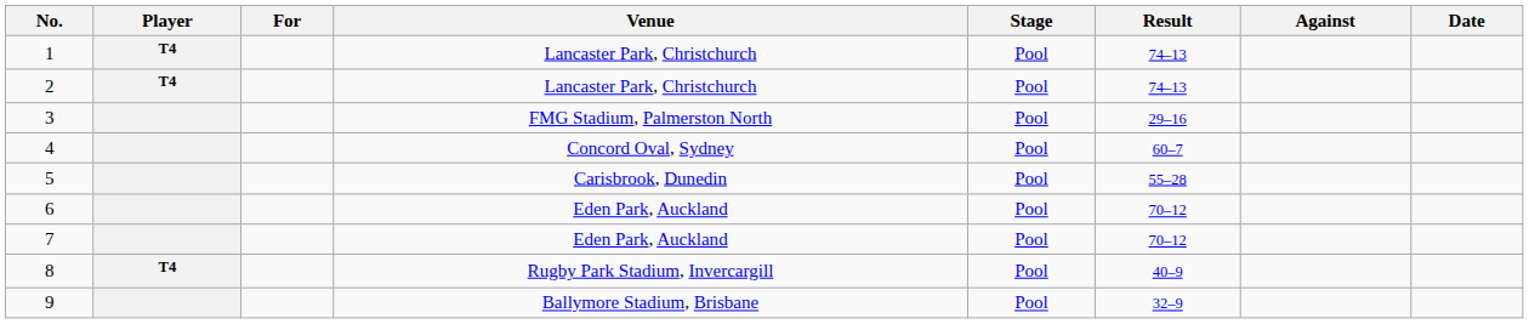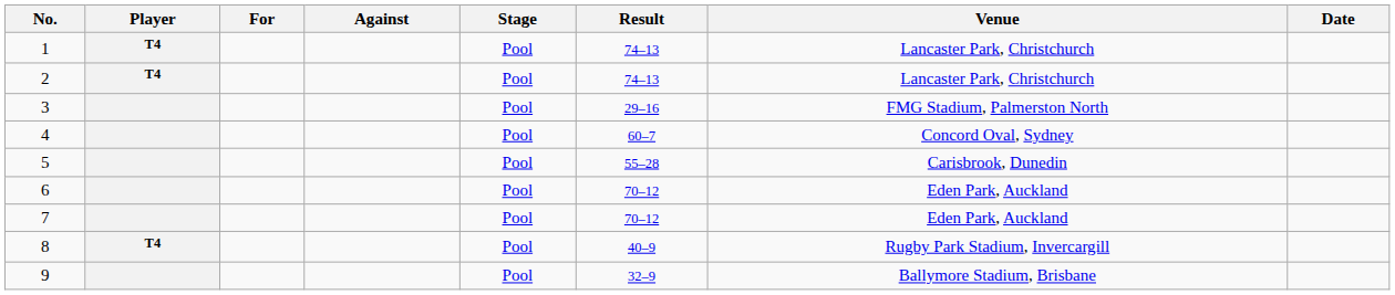columns swapped: Against <-> Venue
